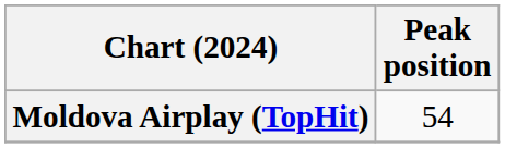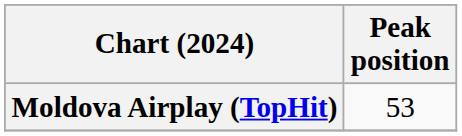Moldova Airplay (TopHit) | Peak position: 54 -> 53
